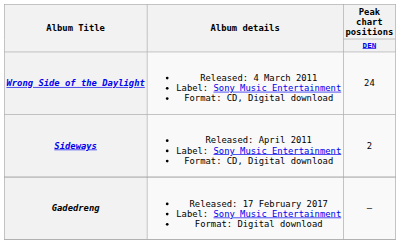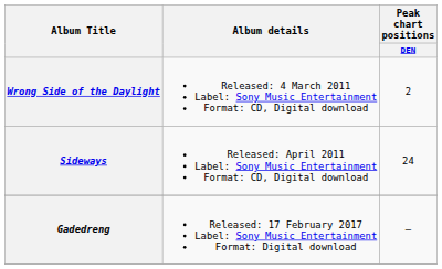Wrong Side of the Daylight | Peak chart positions / DEN: 24 -> 2
Sideways | Peak chart positions / DEN: 2 -> 24
